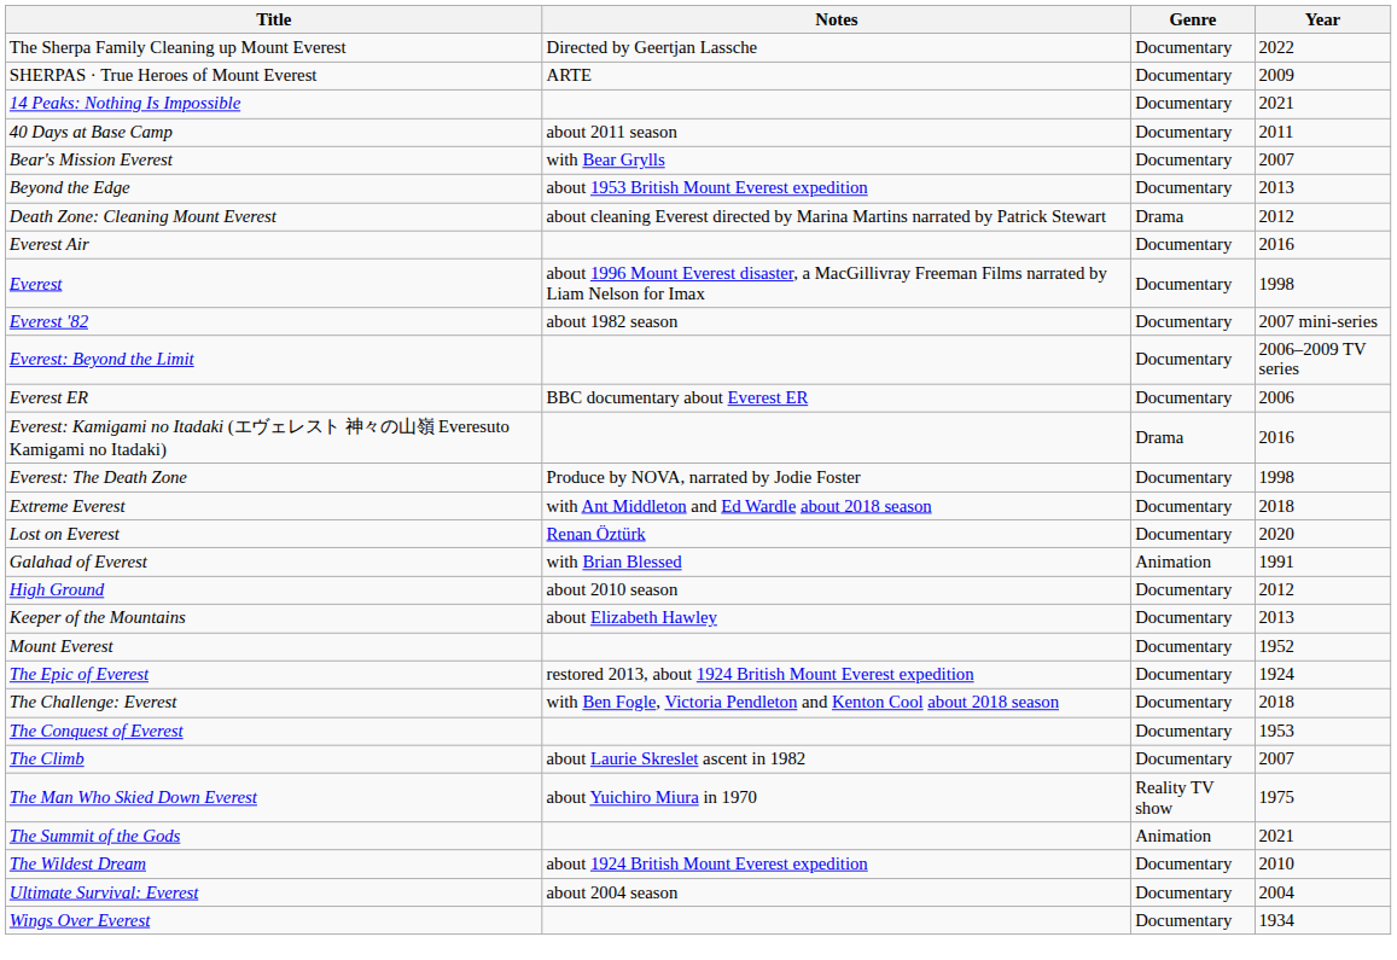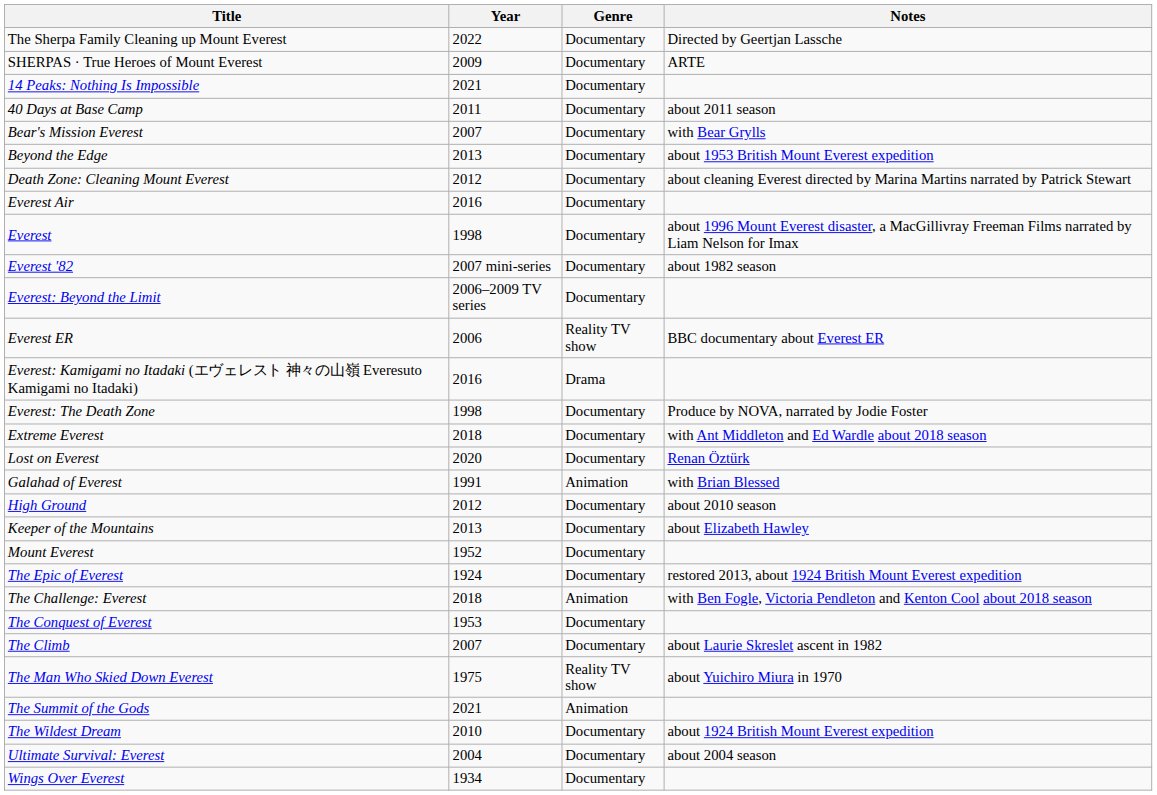columns swapped: Year <-> Notes
Death Zone: Cleaning Mount Everest | Genre: Drama -> Documentary
Everest ER | Genre: Documentary -> Reality TV show
The Challenge: Everest | Genre: Documentary -> Animation
